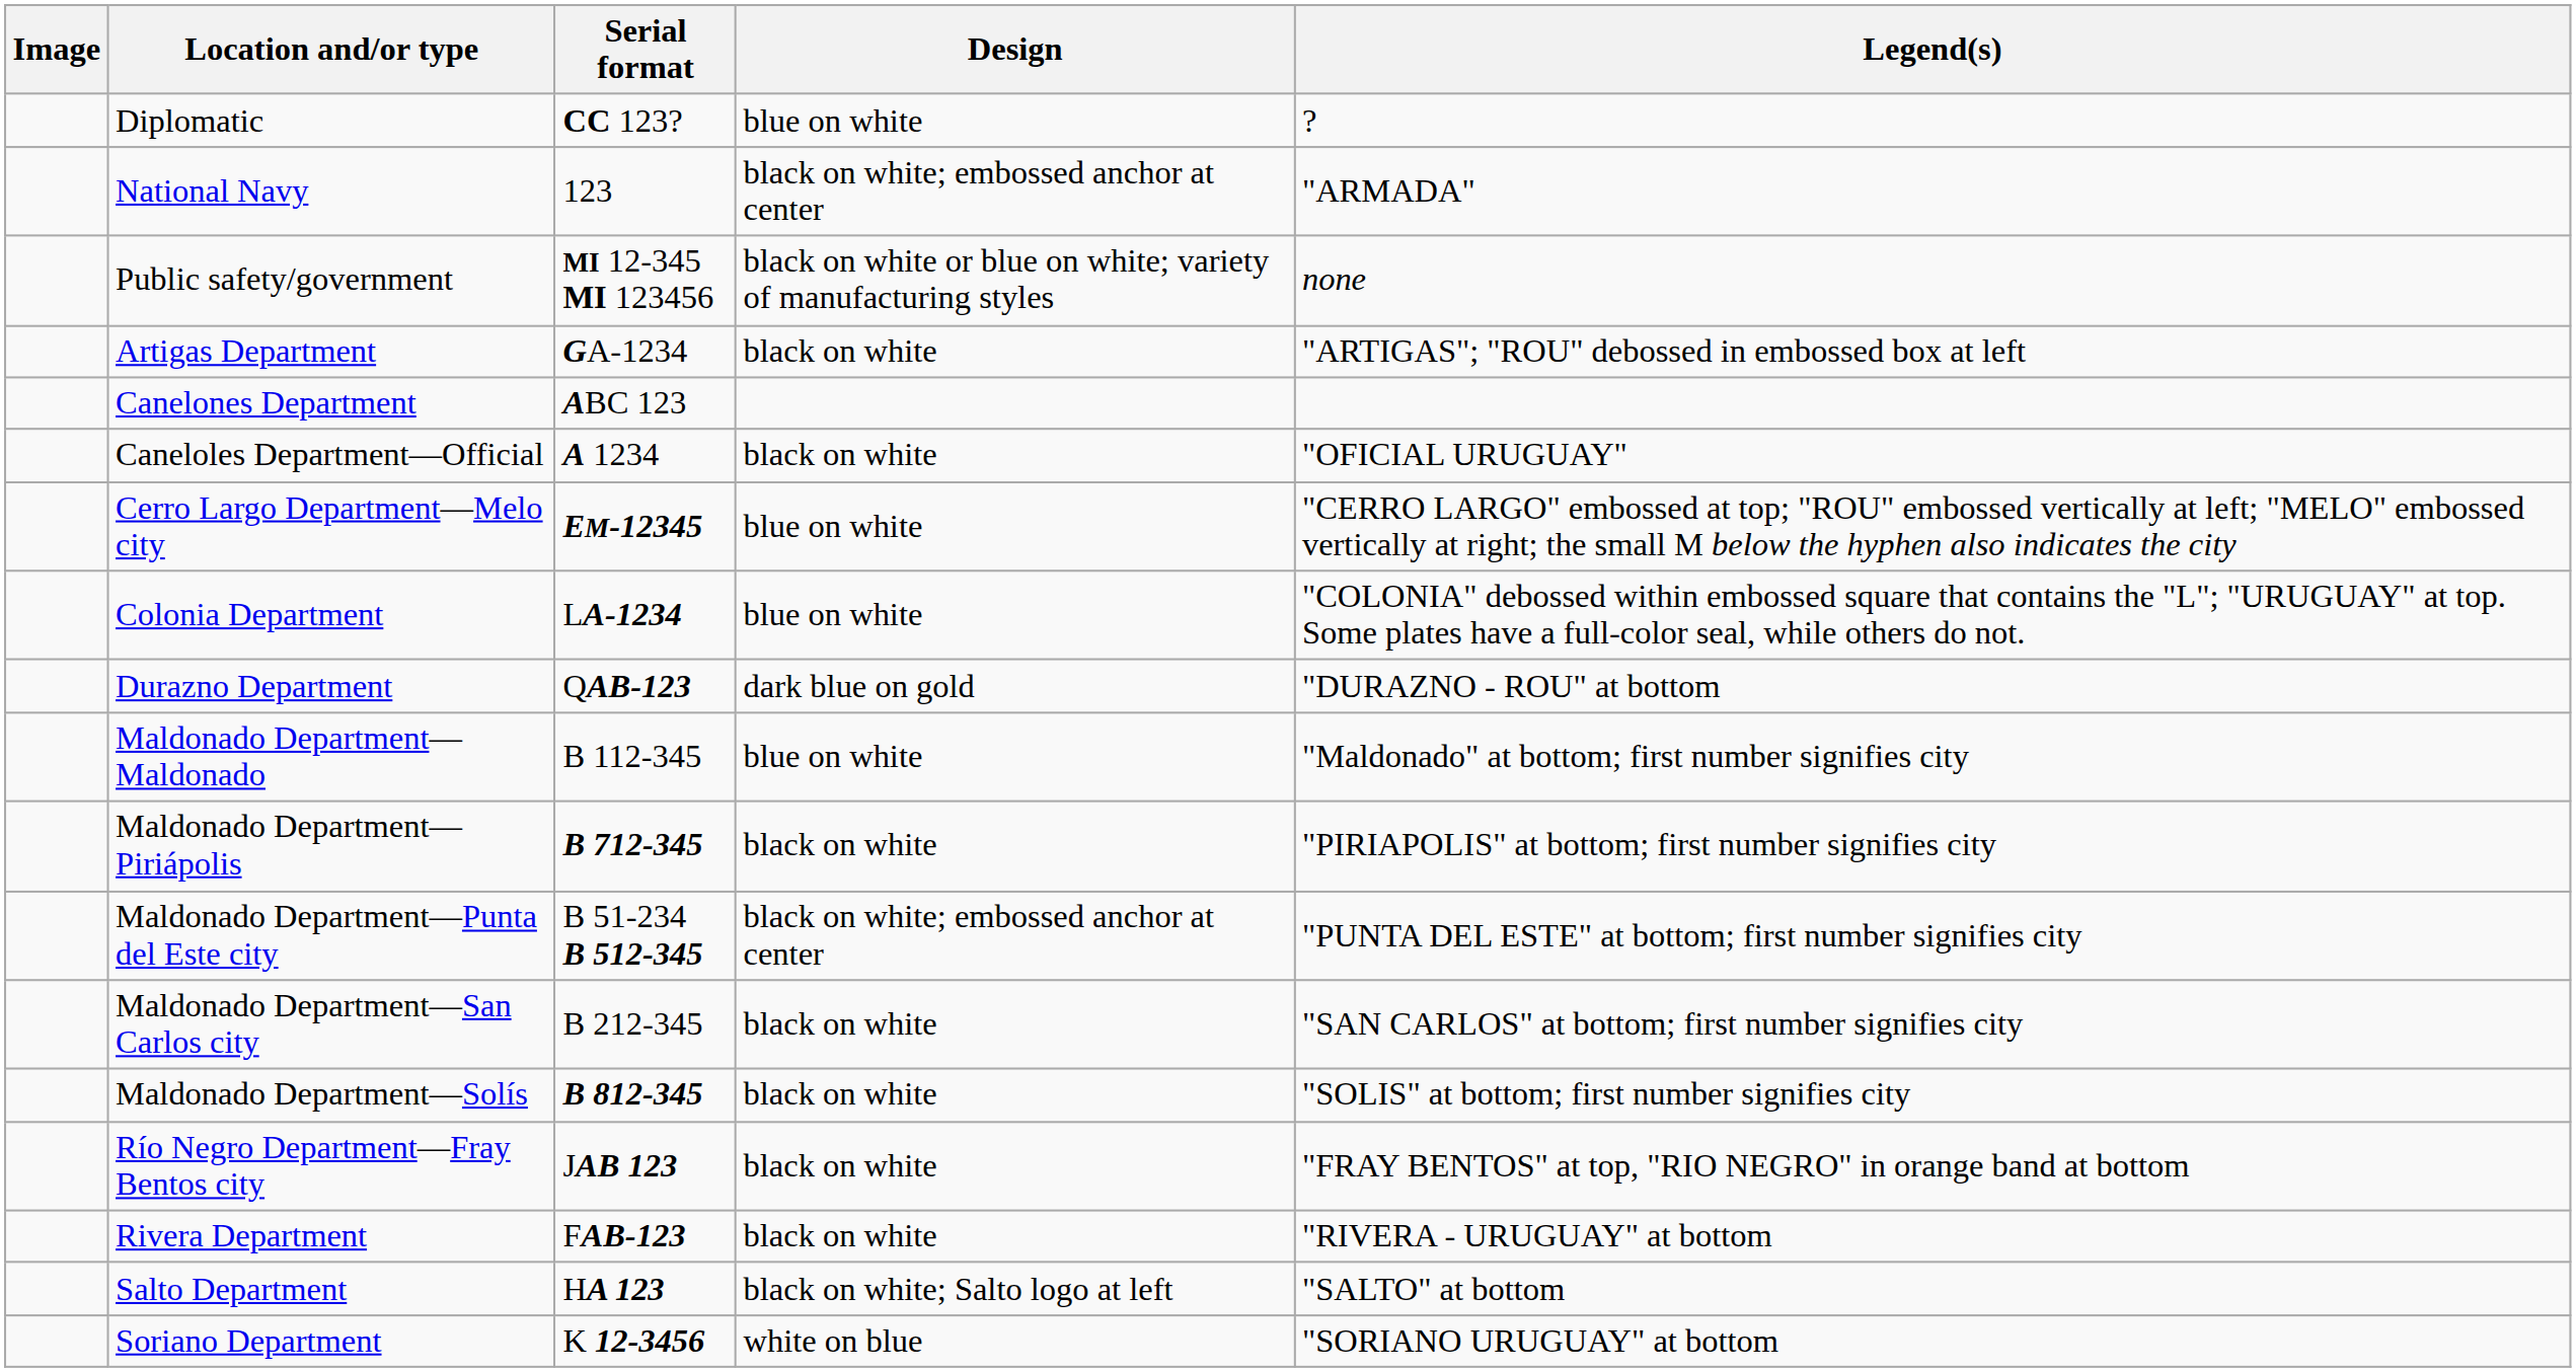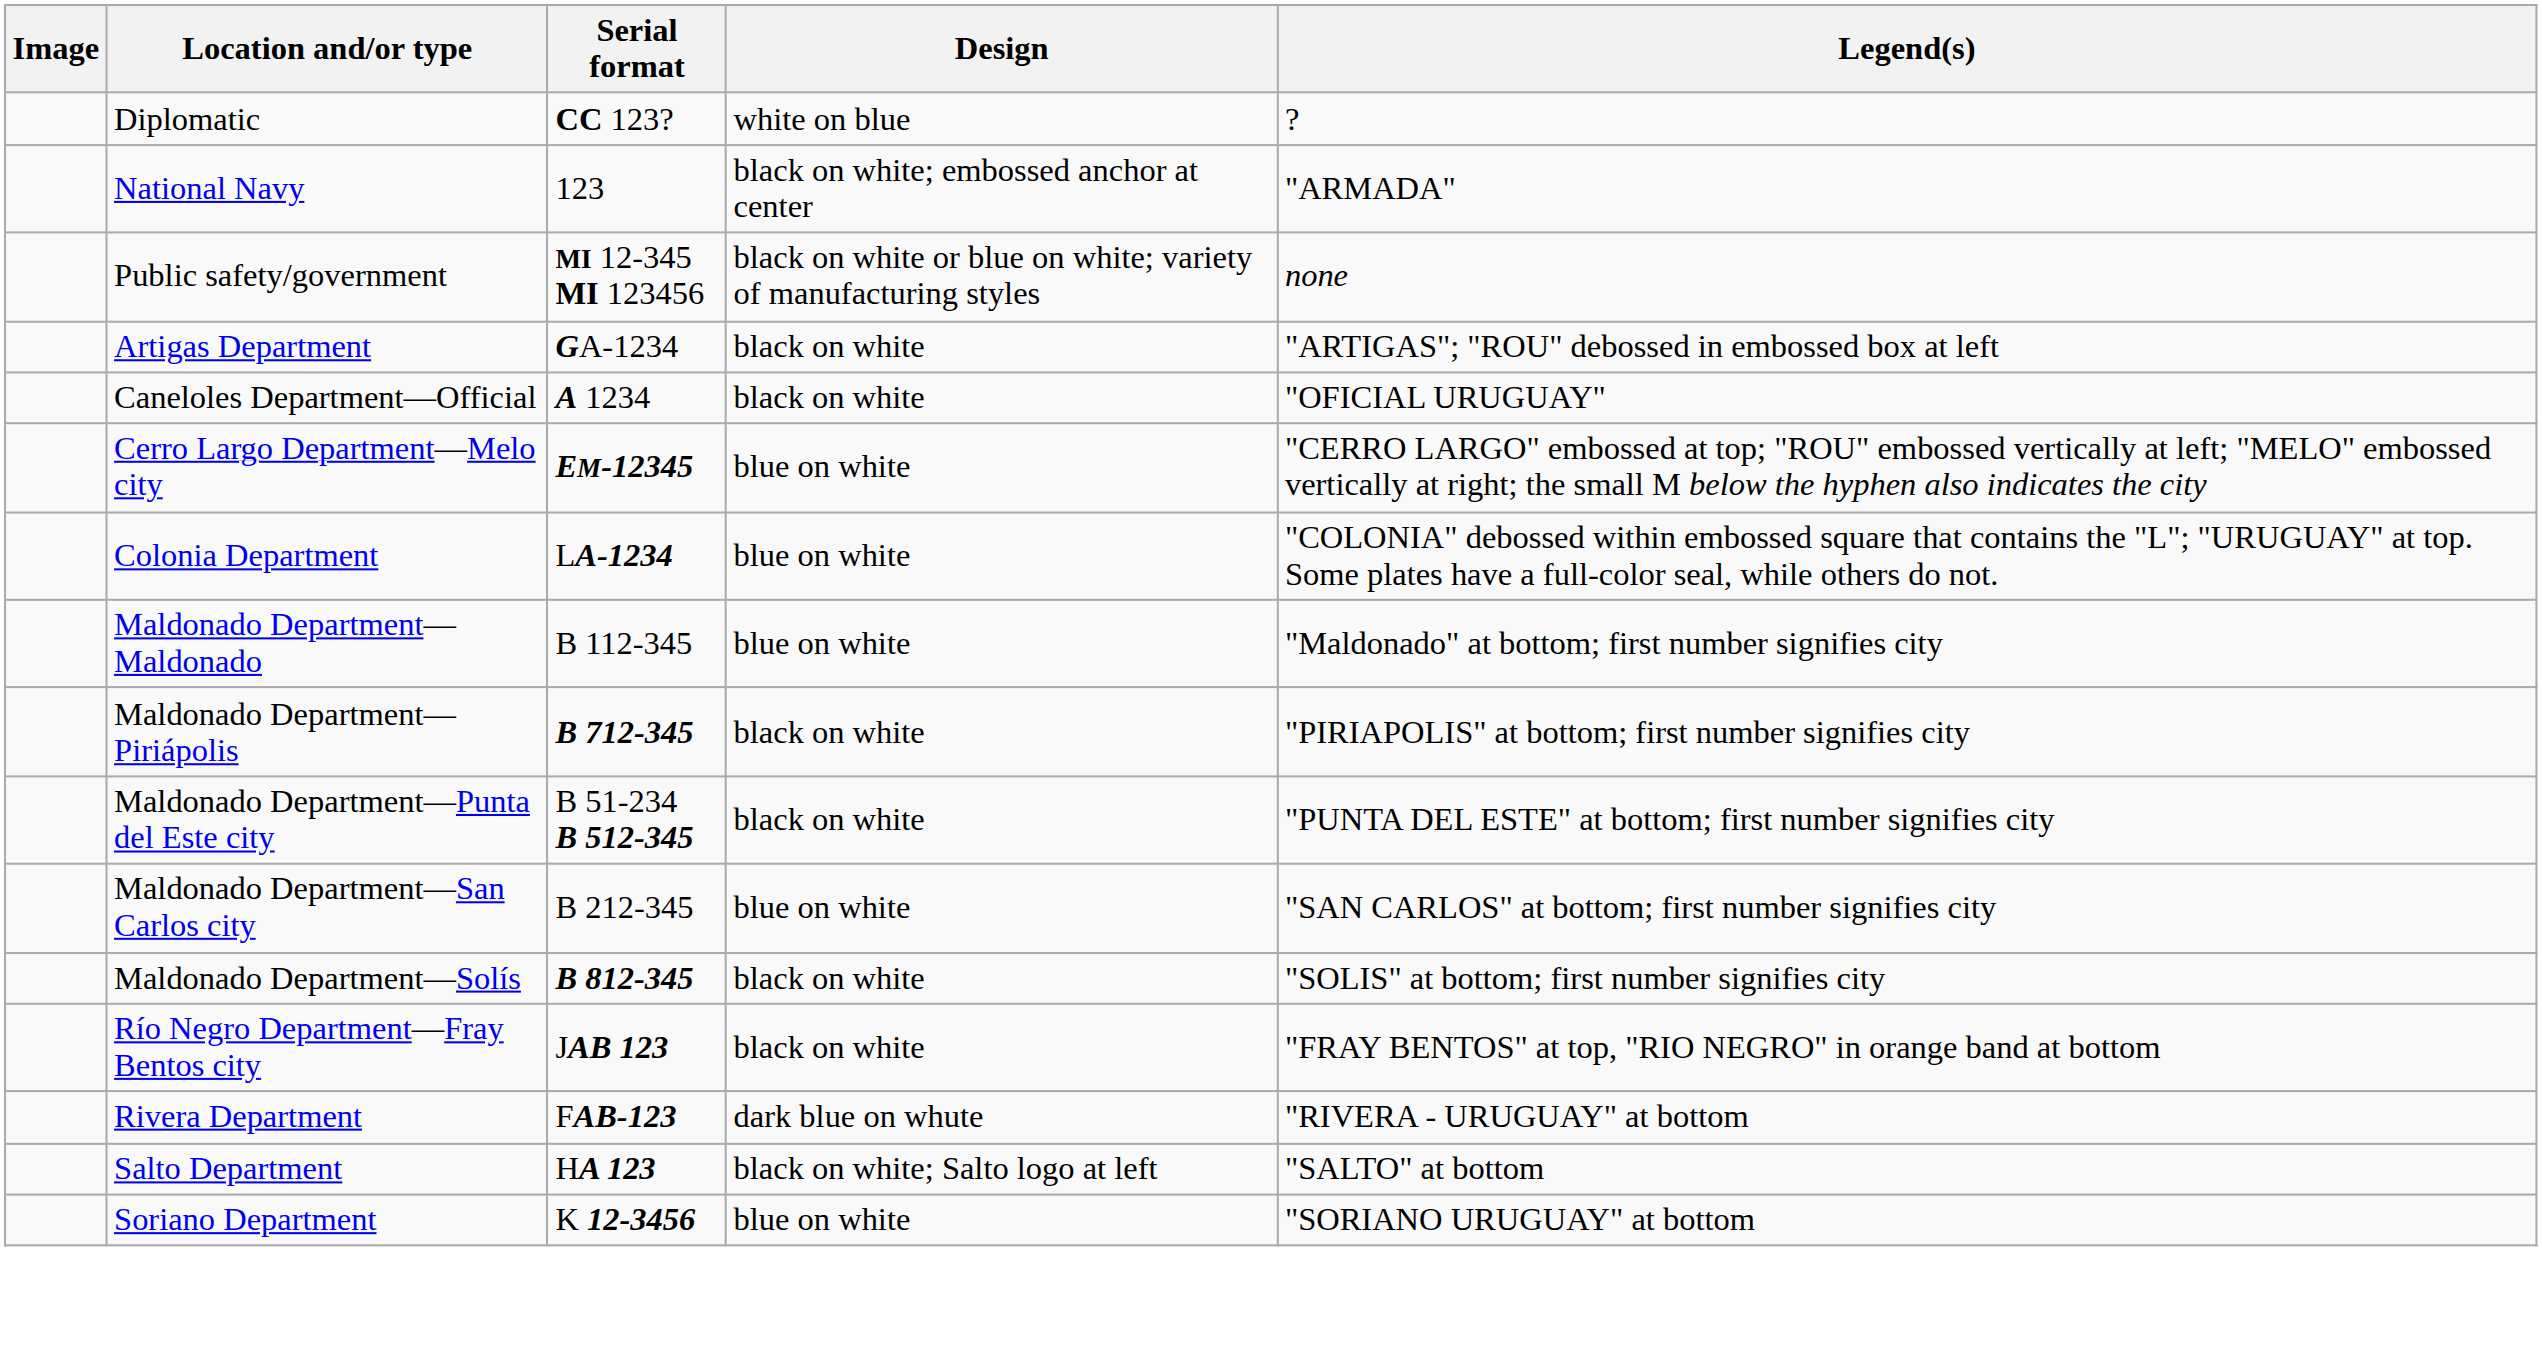Diplomatic | Design: blue on white -> white on blue
- row: Canelones Department | ABC 123
- row: Durazno Department | QAB-123 | dark blue on gold | "DURAZNO - ROU" at bottom
Maldonado Department—Punta del Este city | Design: black on white; embossed anchor at center -> black on white
Maldonado Department—San Carlos city | Design: black on white -> blue on white
Rivera Department | Design: black on white -> dark blue on whute
Soriano Department | Design: white on blue -> blue on white
